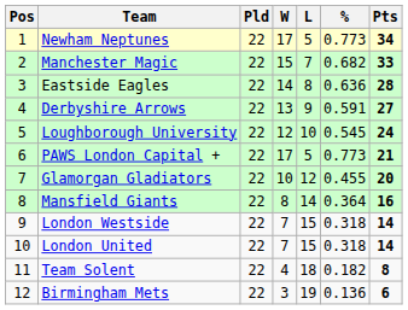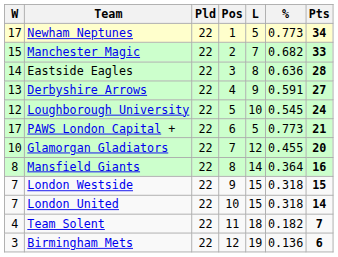columns swapped: Pos <-> W
London Westside | Pts: 14 -> 15
Team Solent | Pts: 8 -> 7
